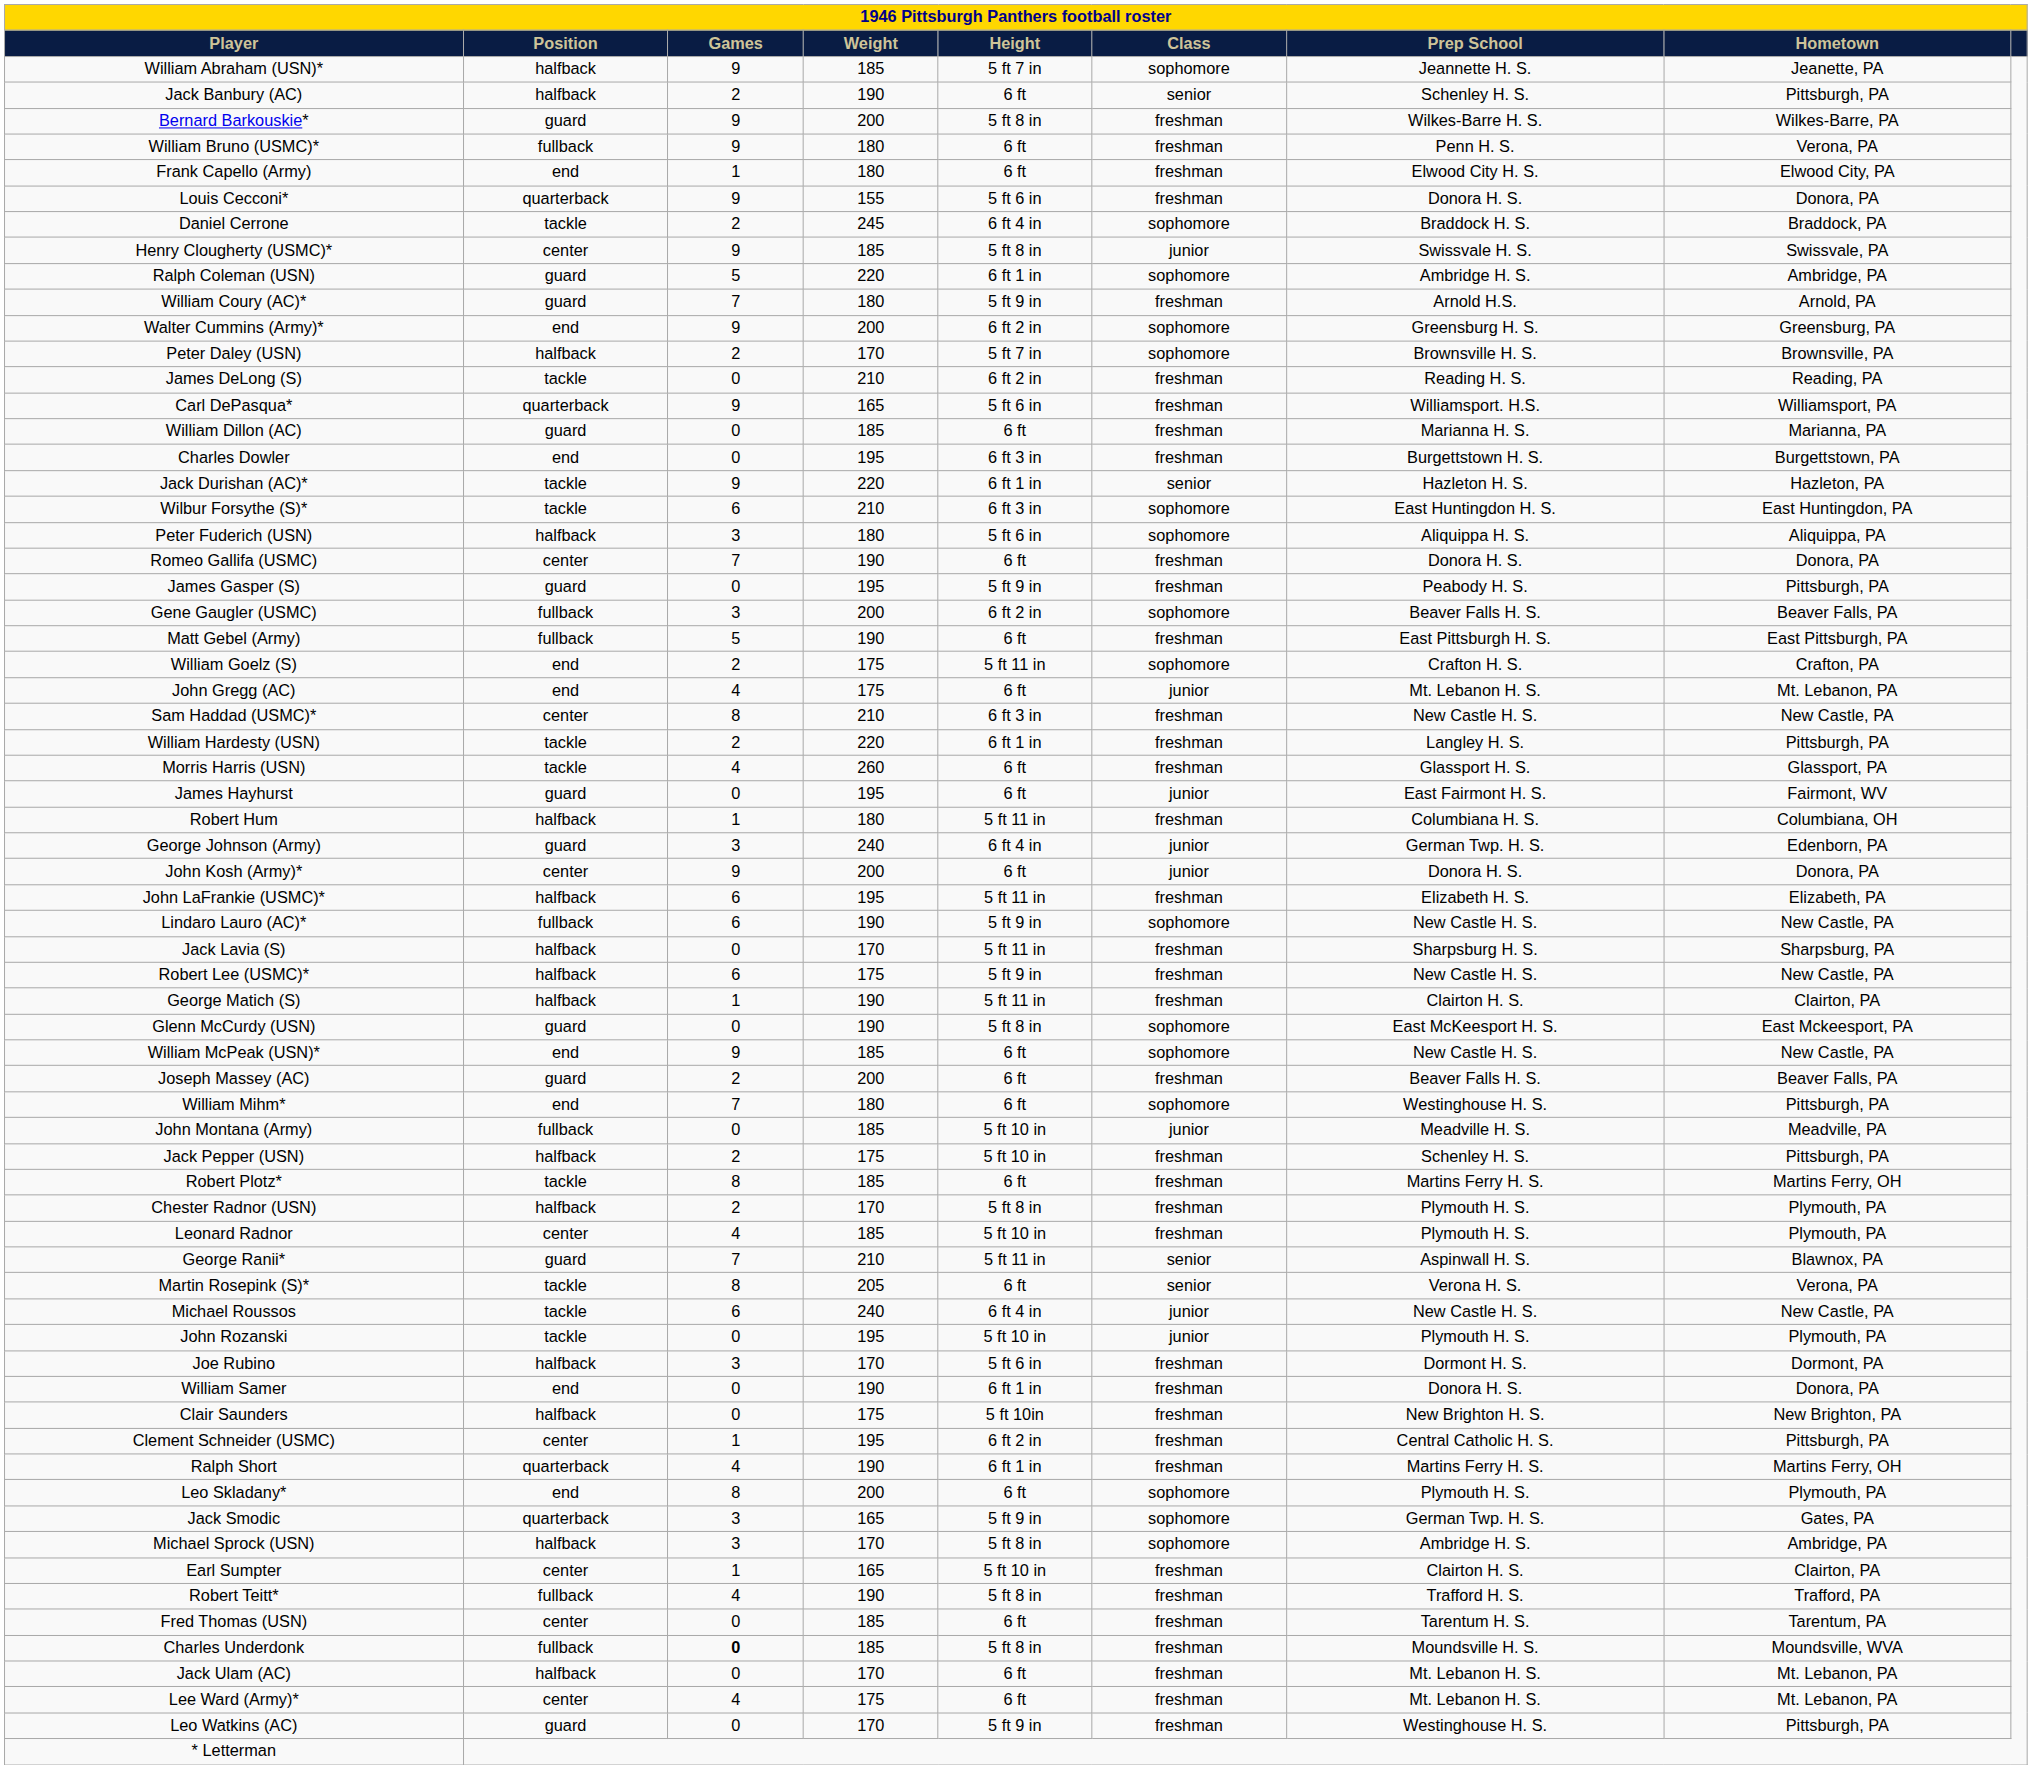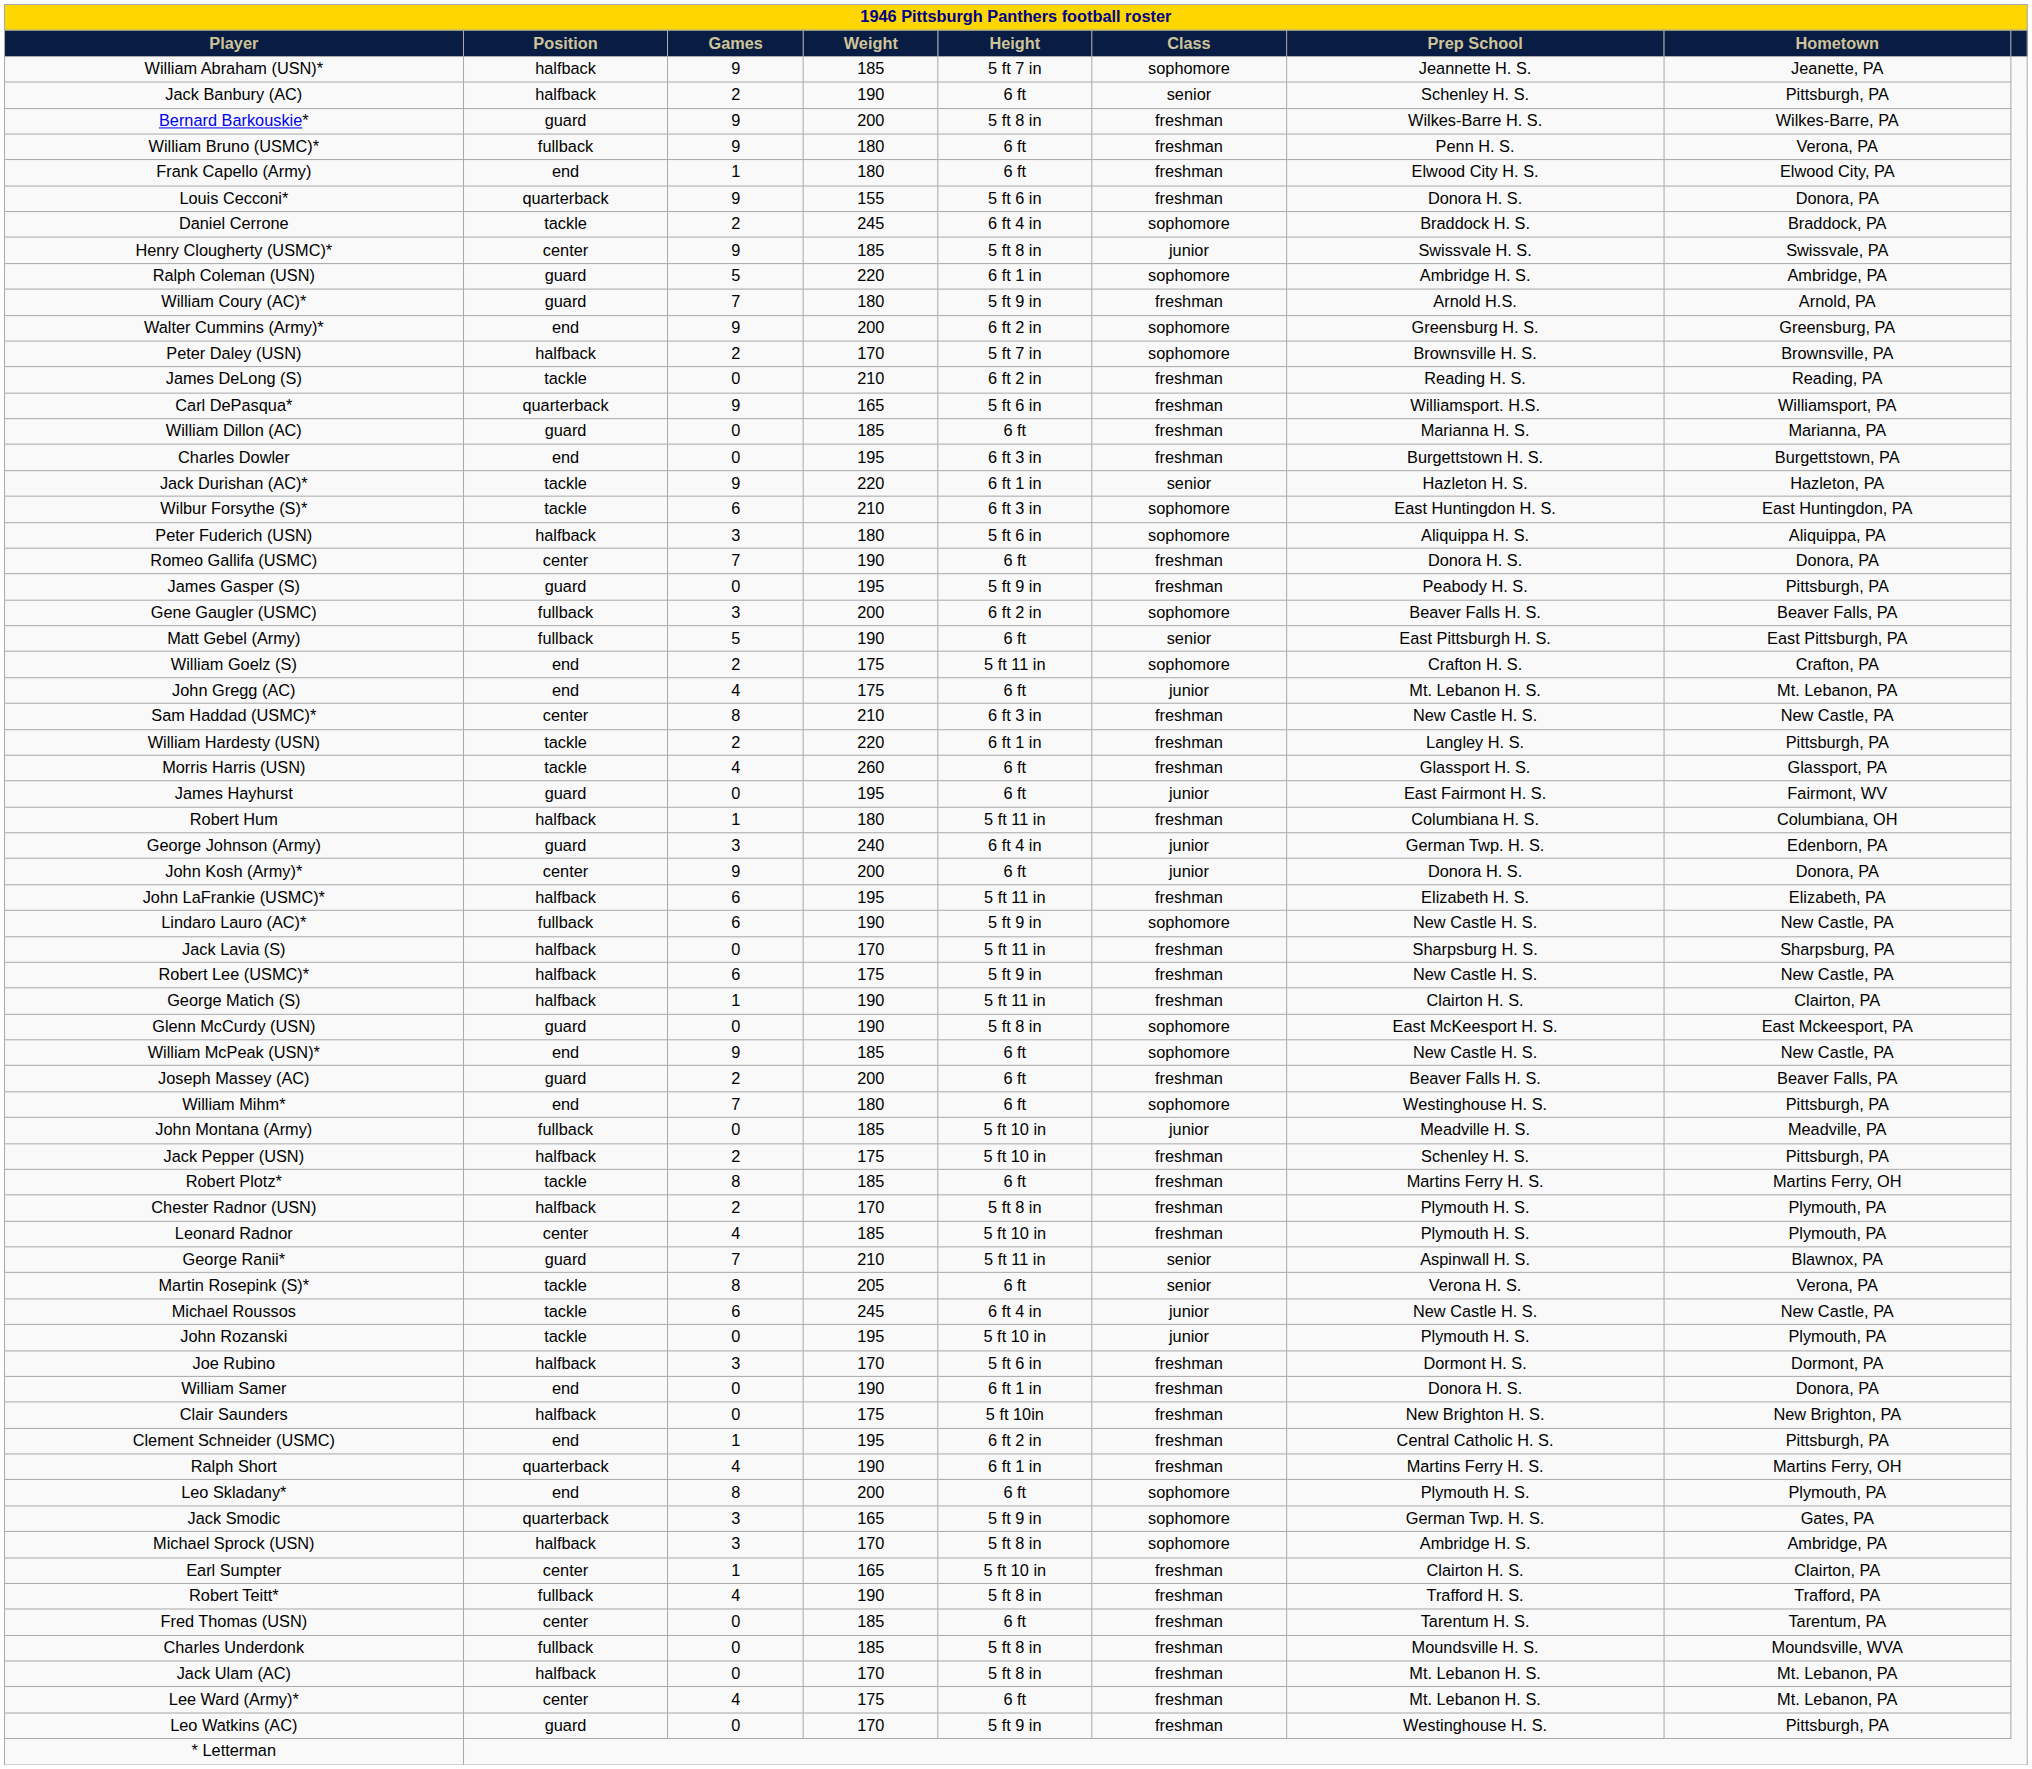Matt Gebel (Army) | Class: freshman -> senior
Michael Roussos | Weight: 240 -> 245
Clement Schneider (USMC) | Position: center -> end
Charles Underdonk | Games: bold -> normal
Jack Ulam (AC) | Height: 6 ft -> 5 ft 8 in
